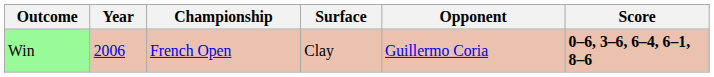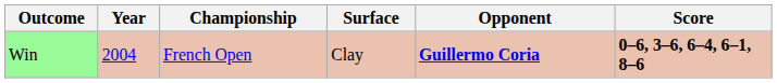Win | Year: 2006 -> 2004
Win | Opponent: normal -> bold
